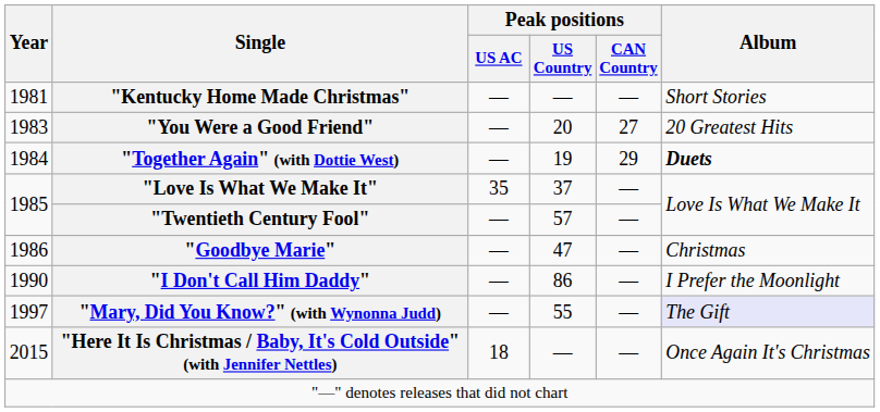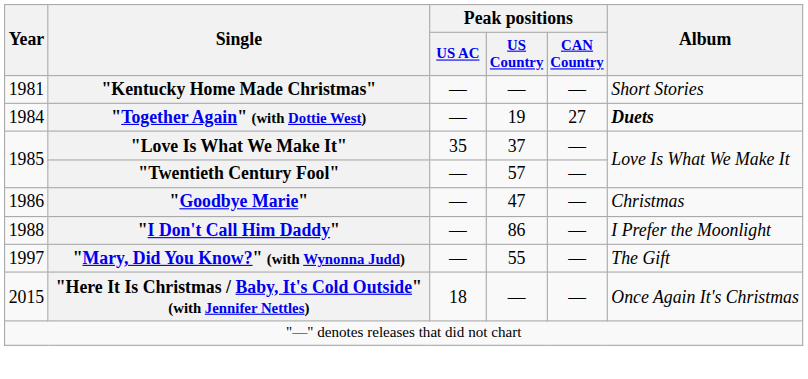- row: 1983 | "You Were a Good Friend" | — | 20 | 27 | 20 Greatest Hits
"Together Again" (with Dottie West) | Peak positions / CAN Country: 29 -> 27
"I Don't Call Him Daddy" | Year: 1990 -> 1988
"Mary, Did You Know?" (with Wynonna Judd) | Album: lavender background -> no background
